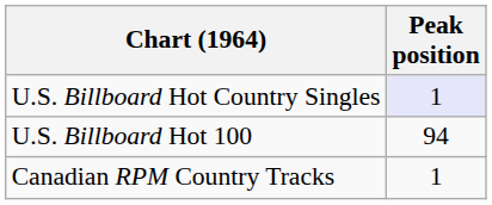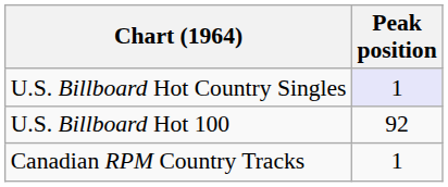U.S. Billboard Hot 100 | Peak position: 94 -> 92
